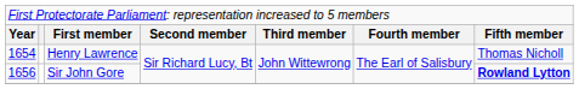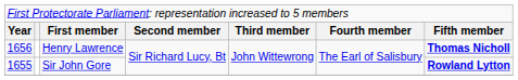Henry Lawrence | column 1: 1654 -> 1656
Henry Lawrence | column 7: normal -> bold
Sir John Gore | column 1: 1656 -> 1655
